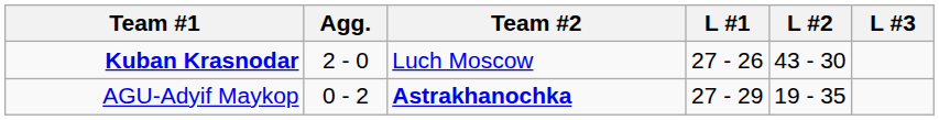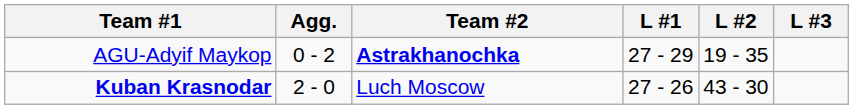rows swapped: AGU-Adyif Maykop <-> Kuban Krasnodar
